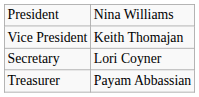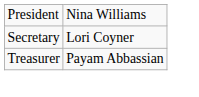- row: Vice President | Keith Thomajan
